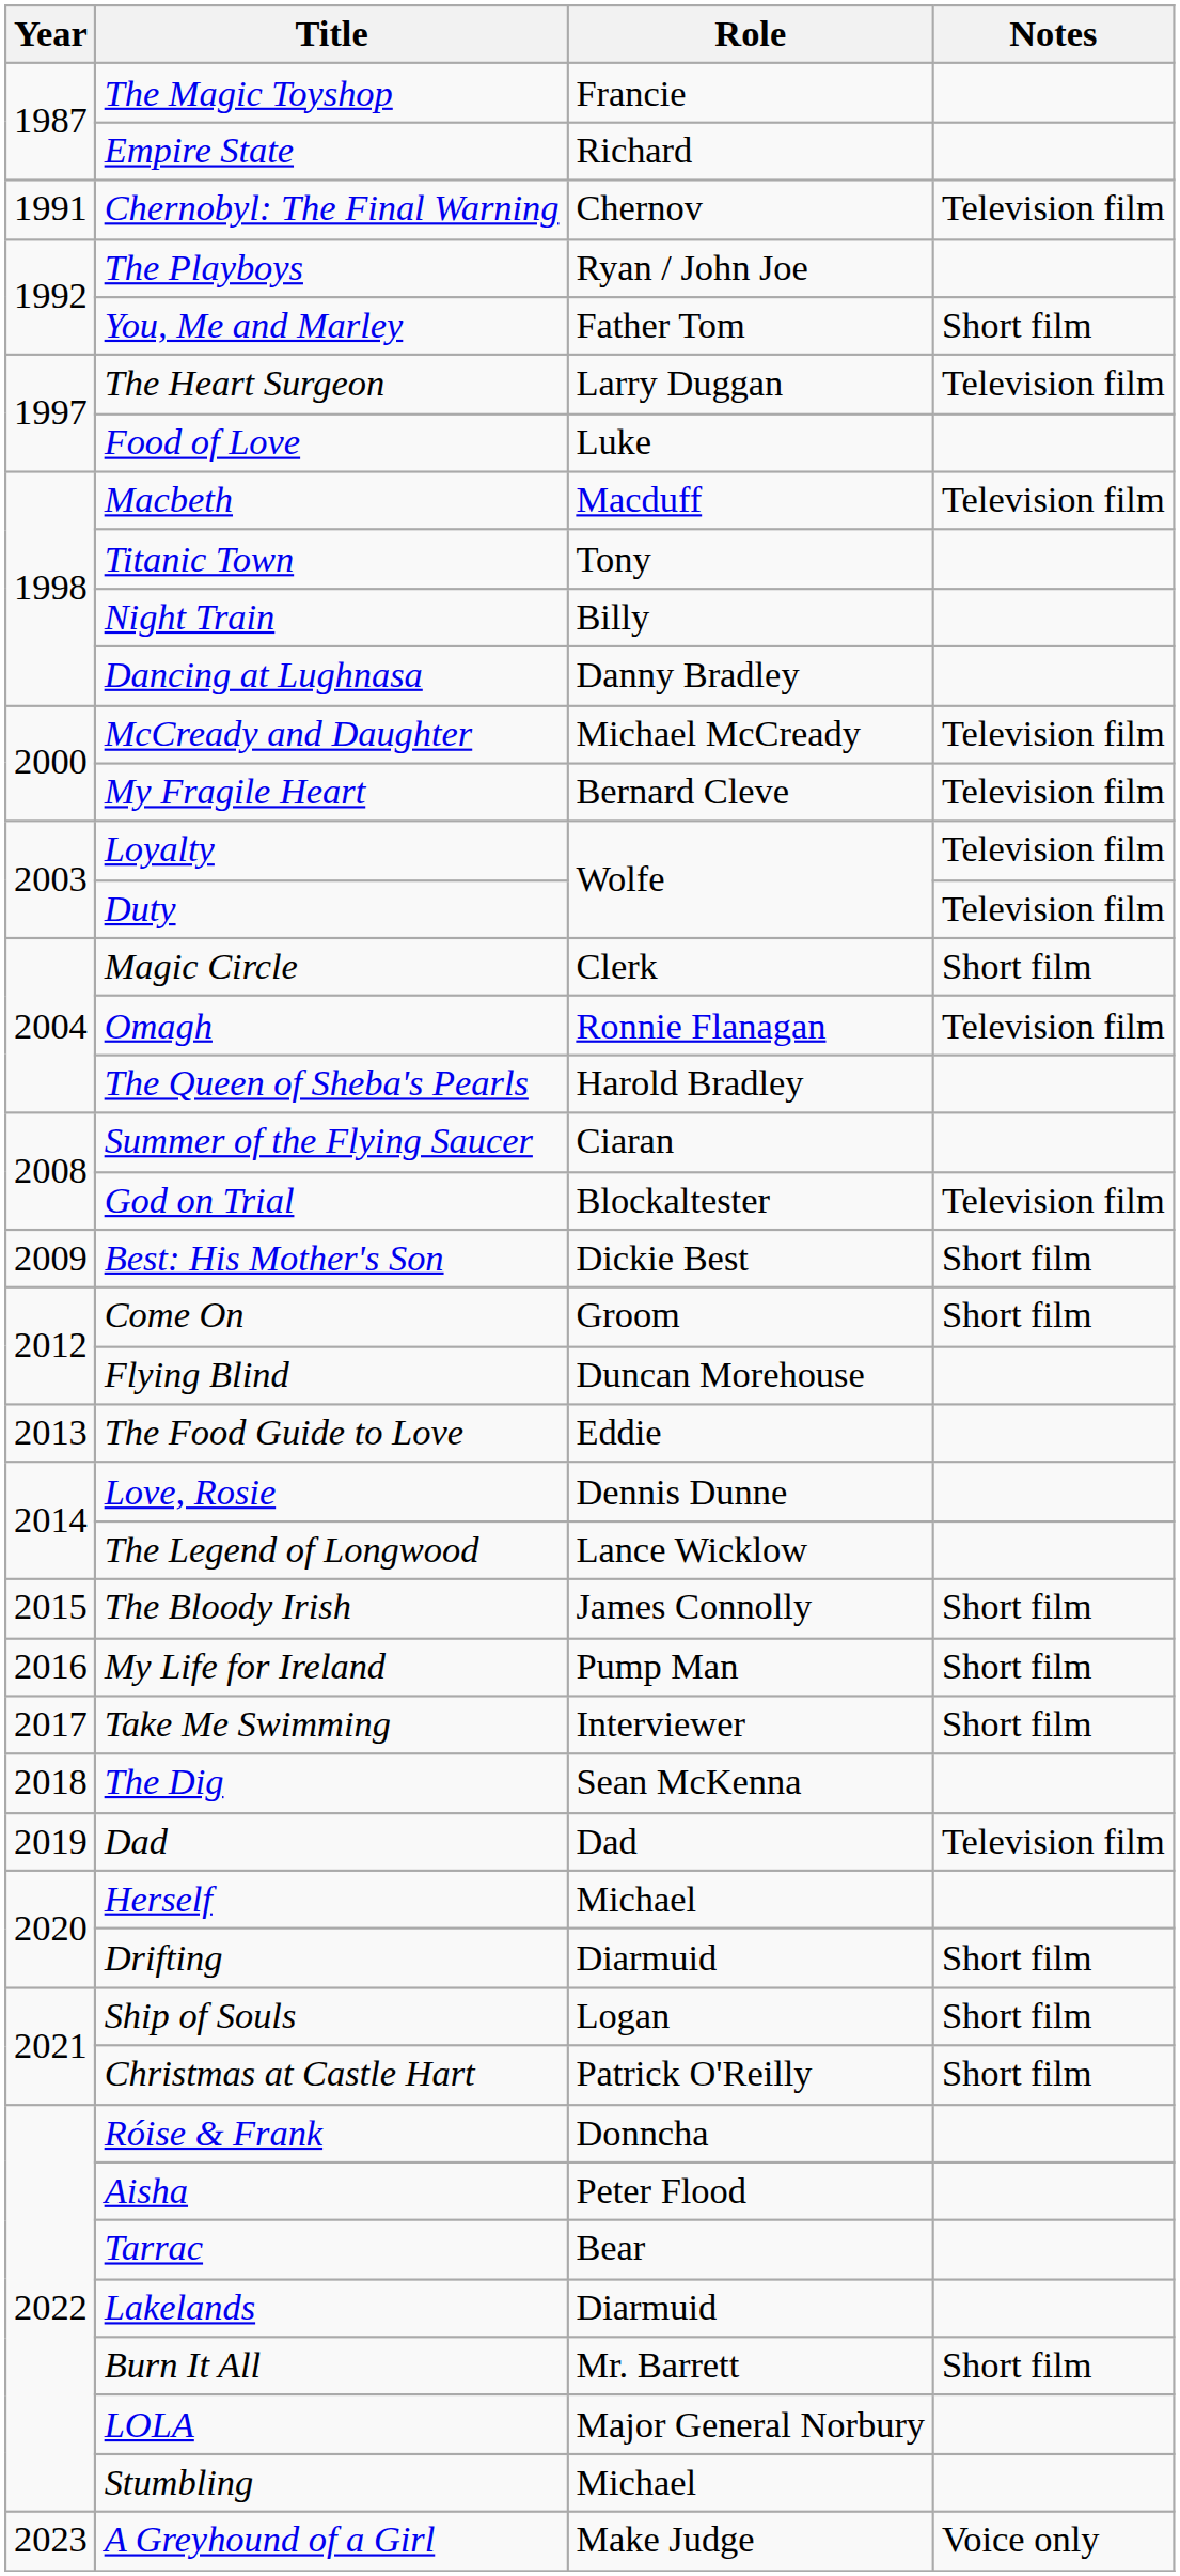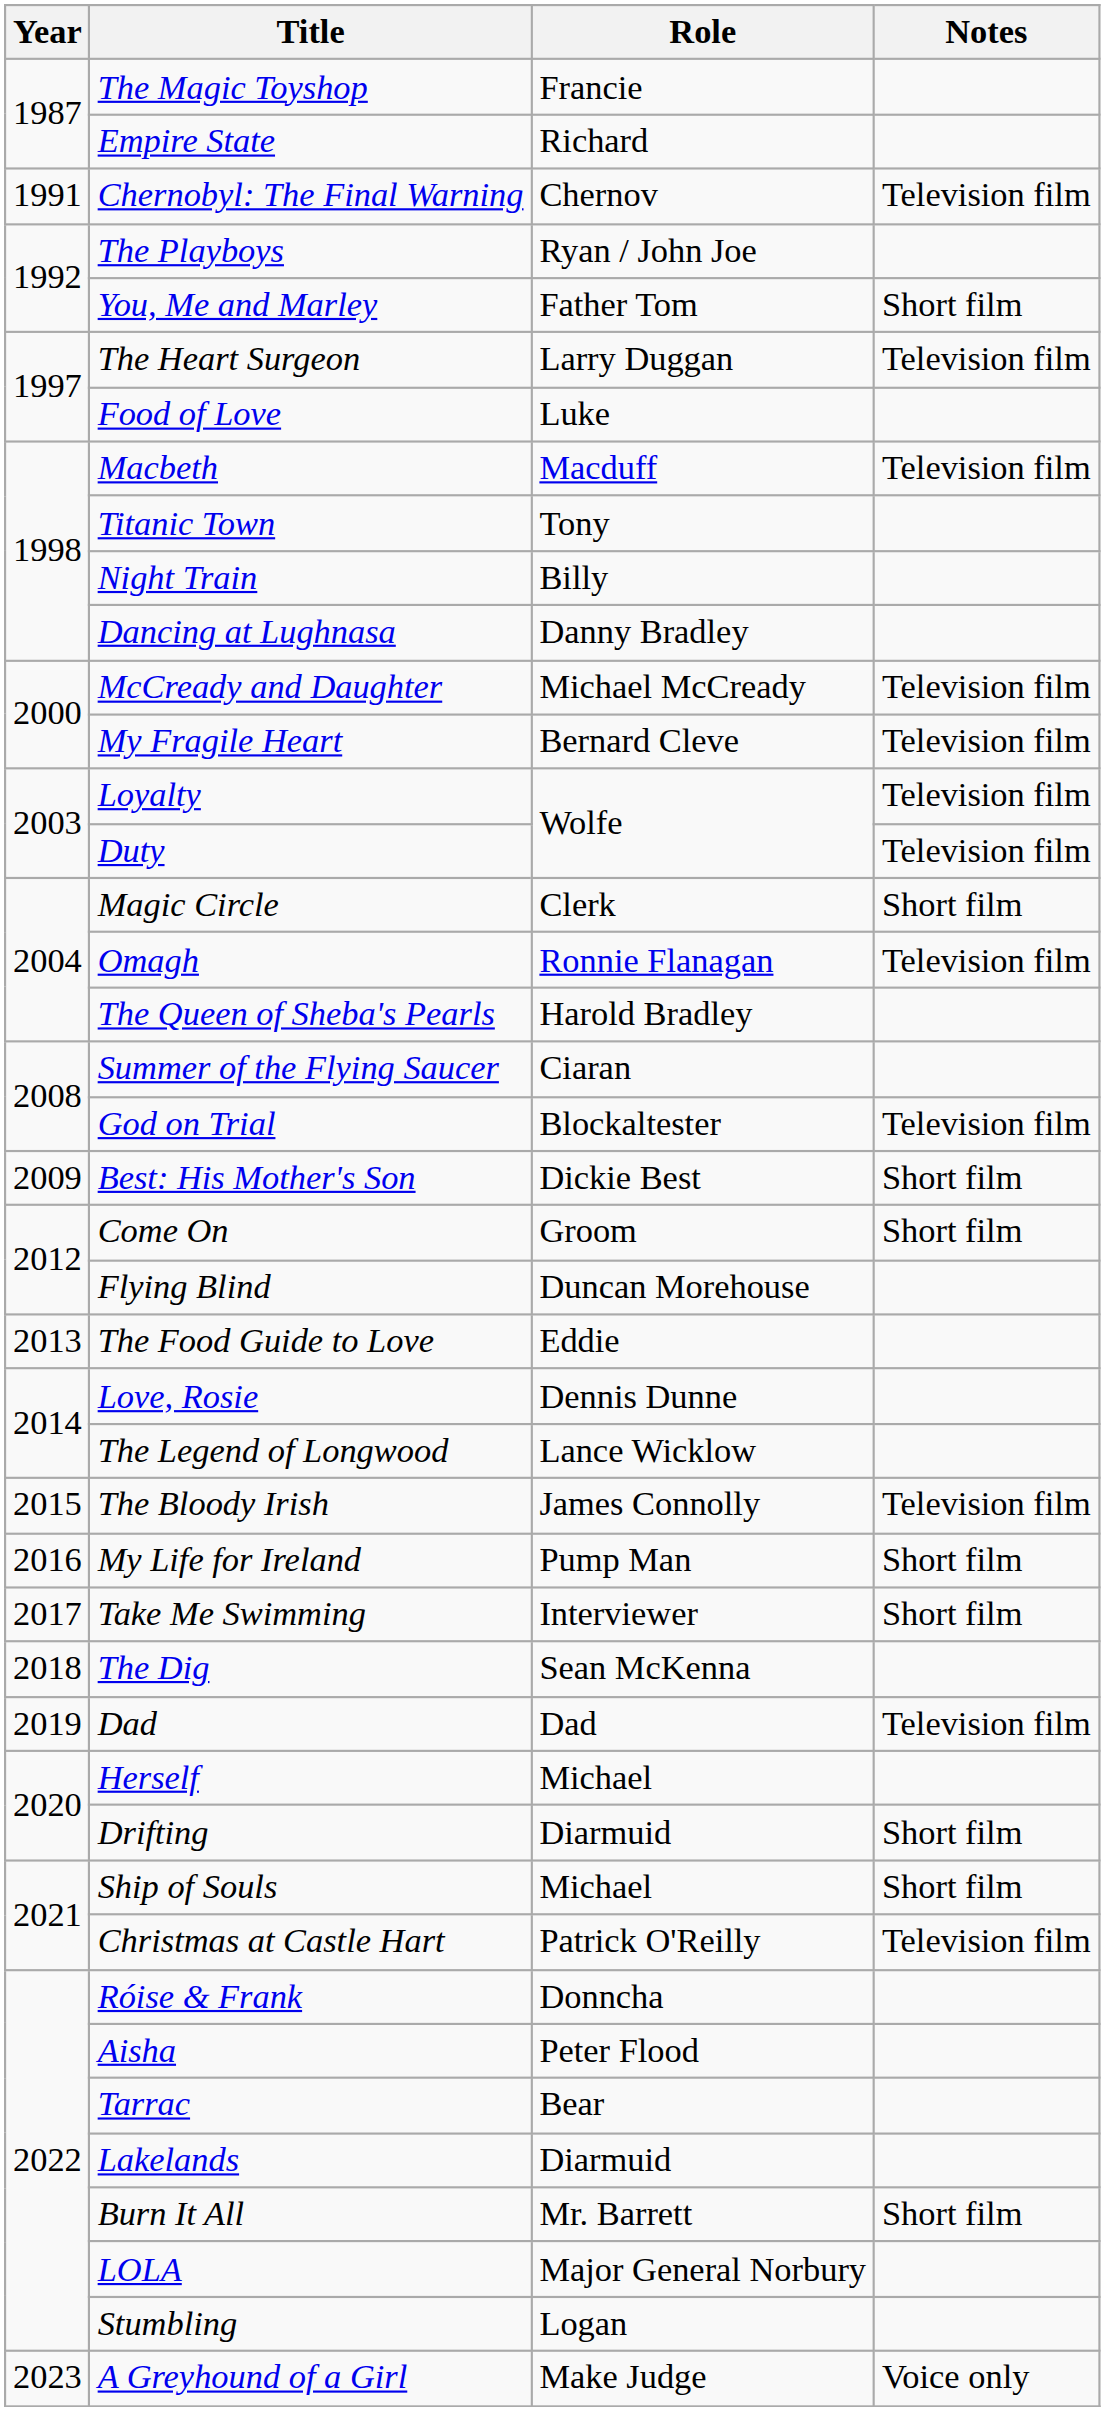The Bloody Irish | Notes: Short film -> Television film
Ship of Souls | Role: Logan -> Michael
Christmas at Castle Hart | Notes: Short film -> Television film
Stumbling | Role: Michael -> Logan
